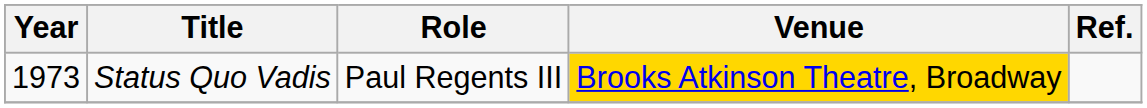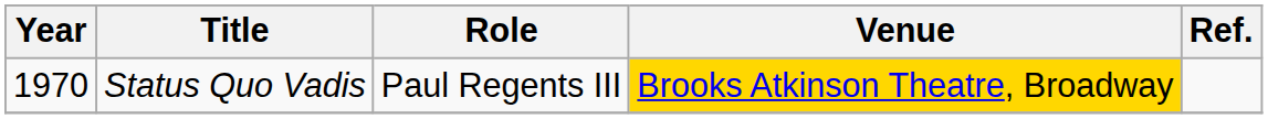Status Quo Vadis | Year: 1973 -> 1970
